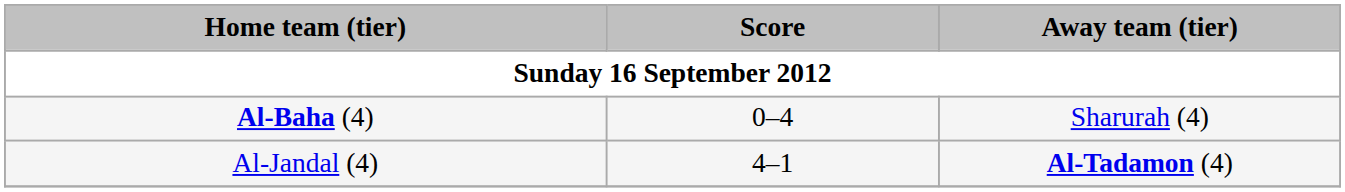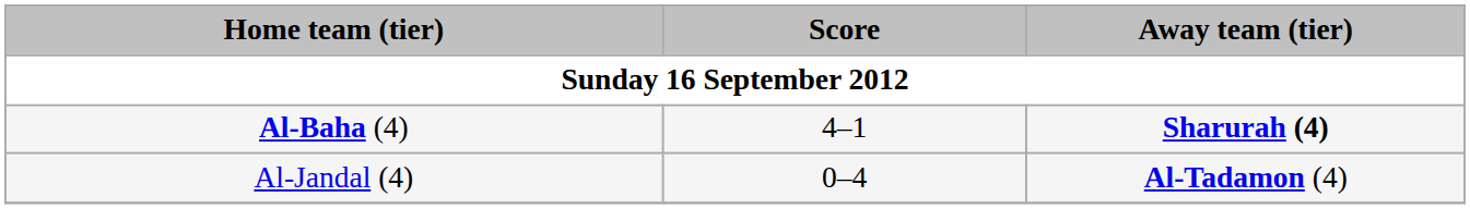Al-Baha (4) | Score: 0–4 -> 4–1
Al-Baha (4) | Away team (tier): normal -> bold
Al-Jandal (4) | Score: 4–1 -> 0–4
